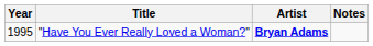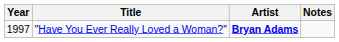"Have You Ever Really Loved a Woman?" | Year: 1995 -> 1997
